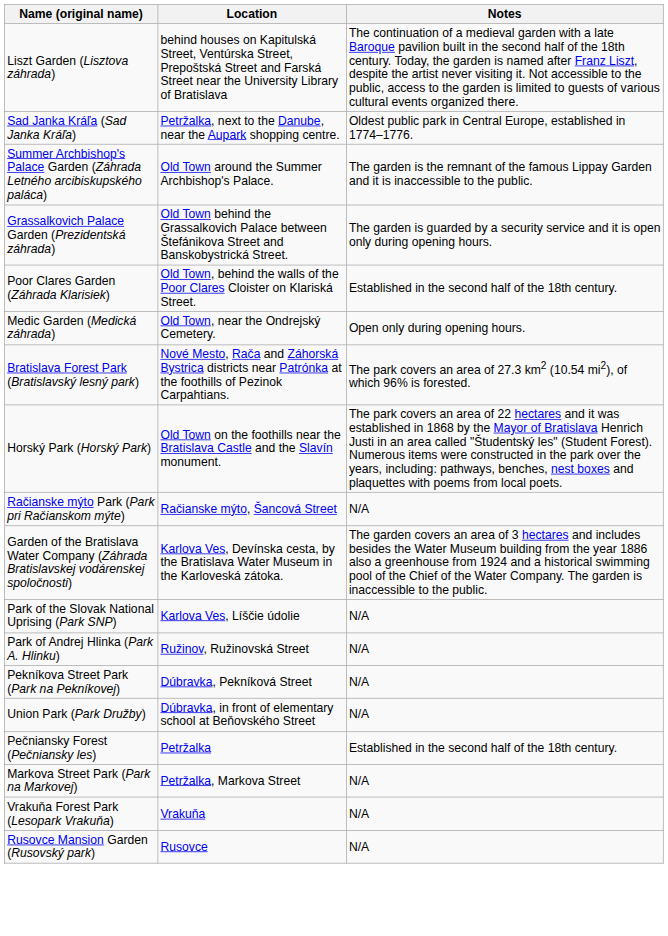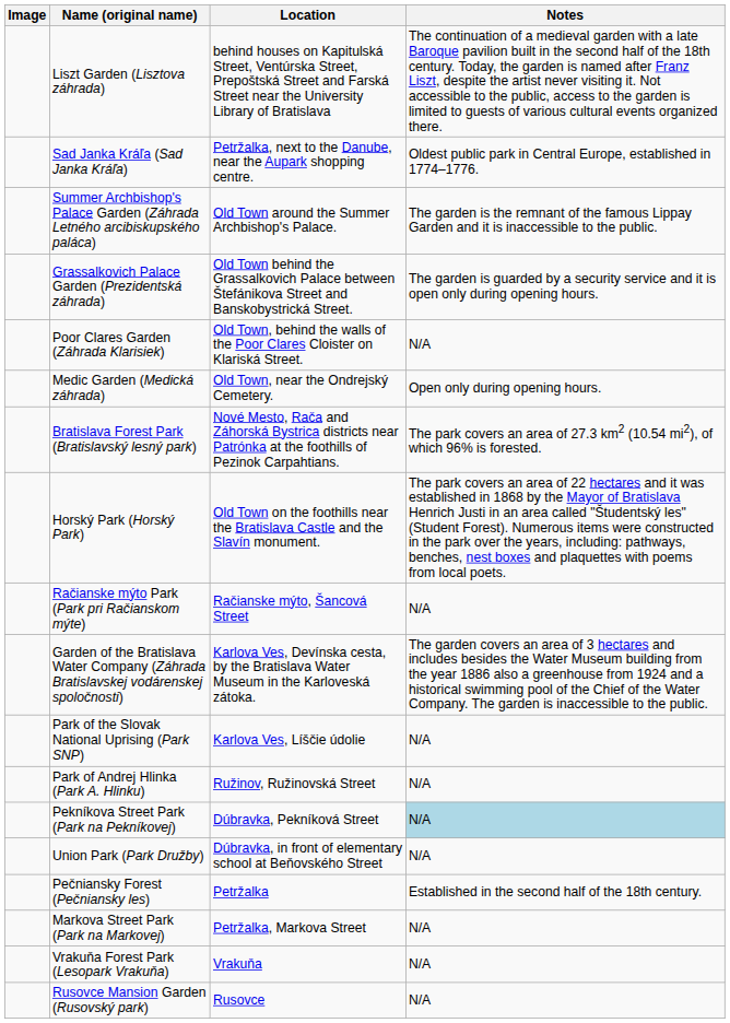+ column: Image
Poor Clares Garden (Záhrada Klarisiek) | Notes: Established in the second half of the 18th century. -> N/A
Pekníkova Street Park (Park na Pekníkovej) | Notes: no background -> lightblue background
